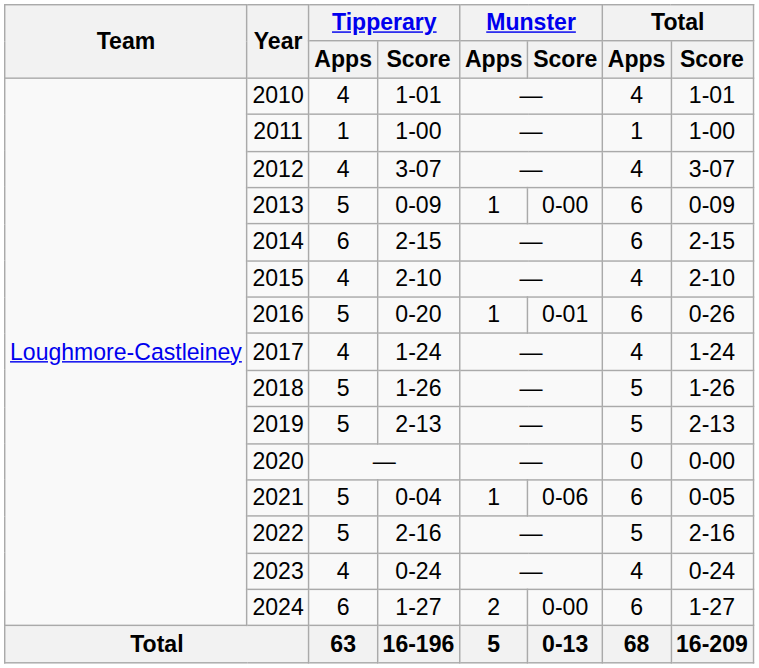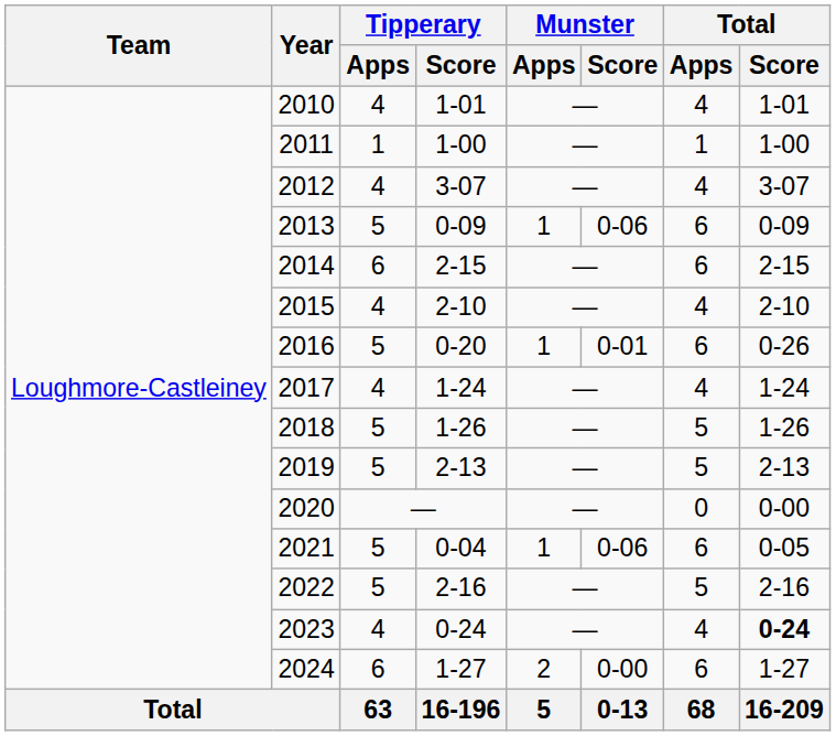2013 | Munster / Score: 0-00 -> 0-06
2023 | Total / Score: normal -> bold
